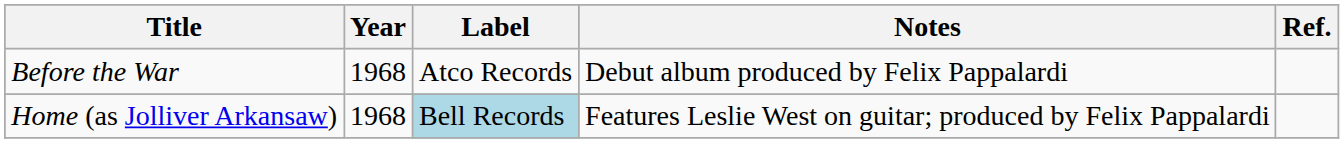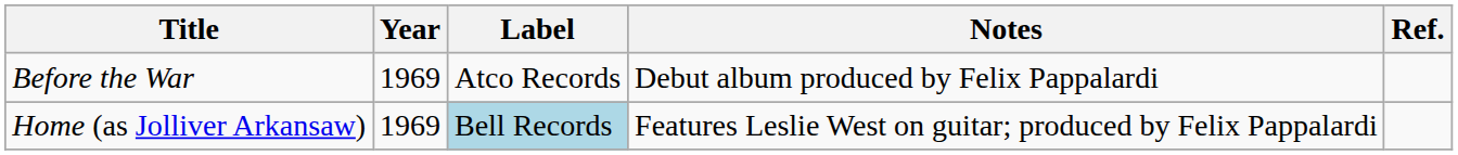Before the War | Year: 1968 -> 1969
Home (as Jolliver Arkansaw) | Year: 1968 -> 1969
